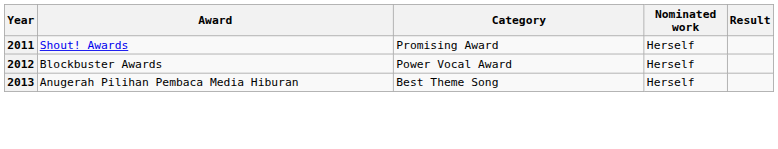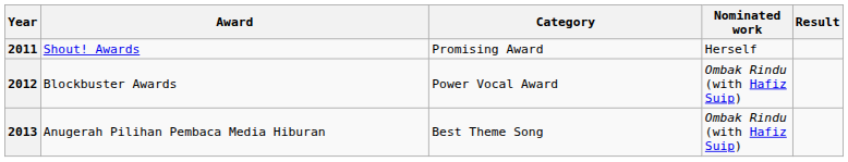2012 | Nominated work: Herself -> Ombak Rindu (with Hafiz Suip)
2013 | Nominated work: Herself -> Ombak Rindu (with Hafiz Suip)
